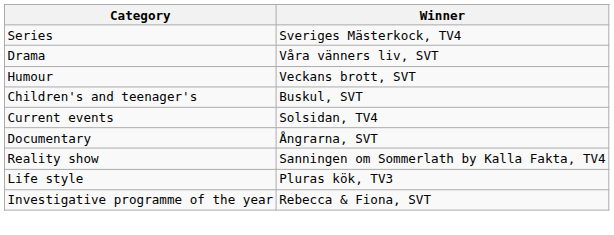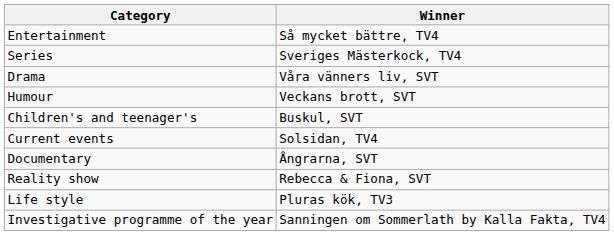+ row: Entertainment | Så mycket bättre, TV4
Reality show | Winner: Sanningen om Sommerlath by Kalla Fakta, TV4 -> Rebecca & Fiona, SVT
Investigative programme of the year | Winner: Rebecca & Fiona, SVT -> Sanningen om Sommerlath by Kalla Fakta, TV4
